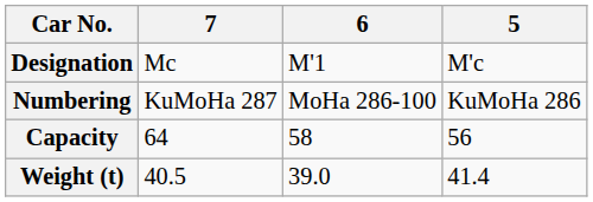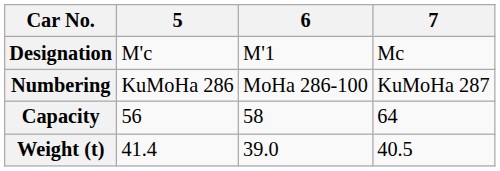columns swapped: 5 <-> 7
